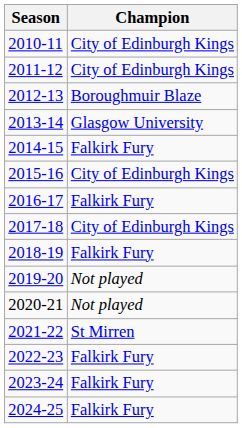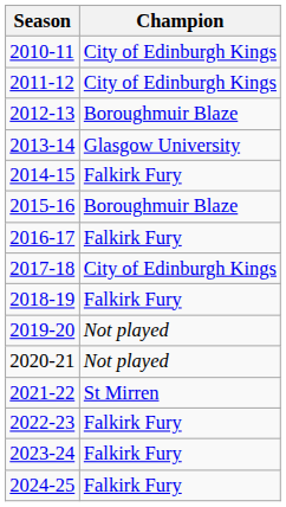2015-16 | Champion: City of Edinburgh Kings -> Boroughmuir Blaze
